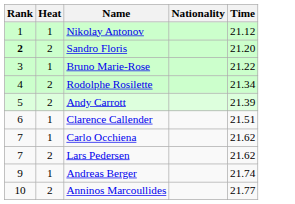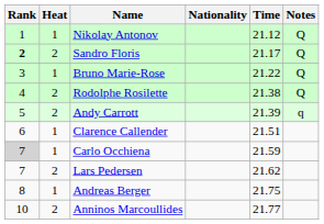+ column: Notes | Q | Q | Q | Q | q
Sandro Floris | Time: 21.20 -> 21.17
Rodolphe Rosilette | Time: 21.34 -> 21.38
Carlo Occhiena | Rank: no background -> lightgrey background
Carlo Occhiena | Time: 21.62 -> 21.59
Andreas Berger | Rank: 9 -> 8
Andreas Berger | Time: 21.74 -> 21.75
